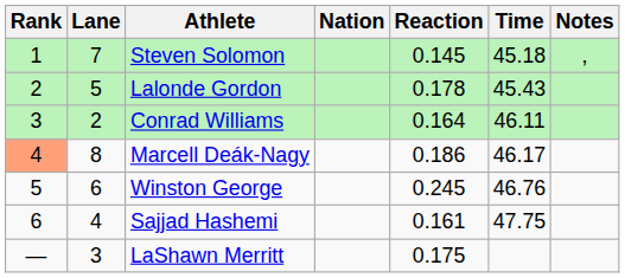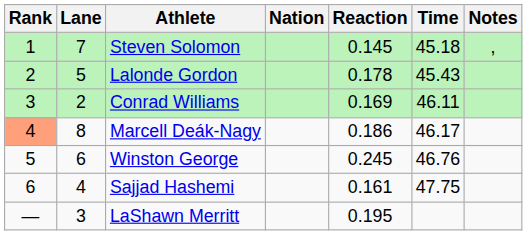Conrad Williams | Reaction: 0.164 -> 0.169
LaShawn Merritt | Reaction: 0.175 -> 0.195
